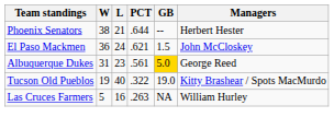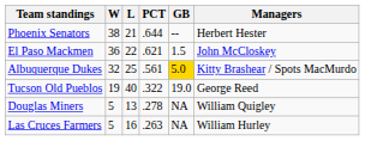El Paso Mackmen | L: 24 -> 22
Albuquerque Dukes | W: 31 -> 32
Albuquerque Dukes | L: 23 -> 25
Albuquerque Dukes | Managers: George Reed -> Kitty Brashear / Spots MacMurdo
Tucson Old Pueblos | Managers: Kitty Brashear / Spots MacMurdo -> George Reed
+ row: Douglas Miners | 5 | 13 | .278 | NA | William Quigley
